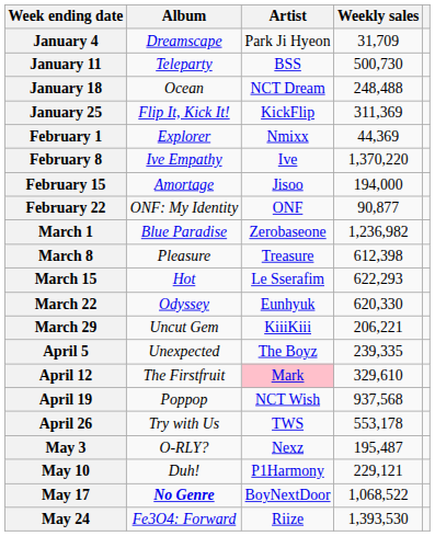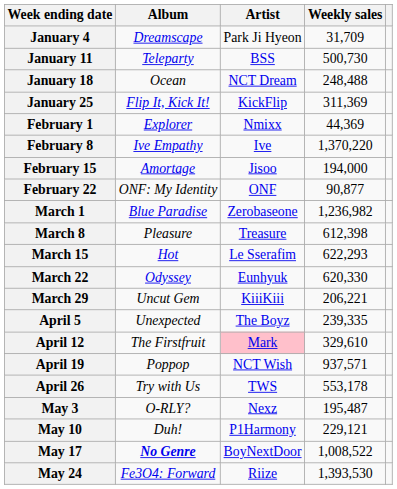April 19 | Weekly sales: 937,568 -> 937,571
May 17 | Weekly sales: 1,068,522 -> 1,008,522
